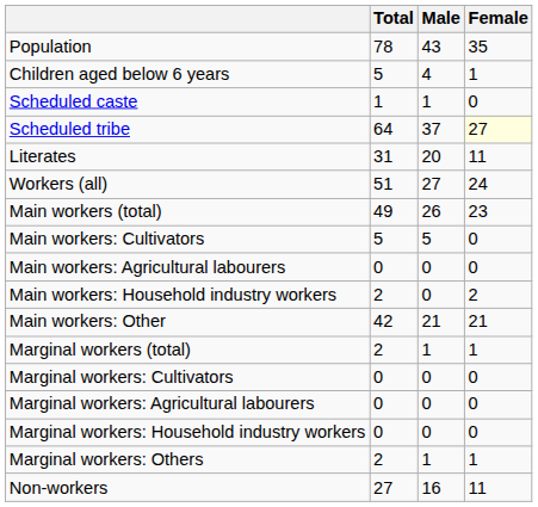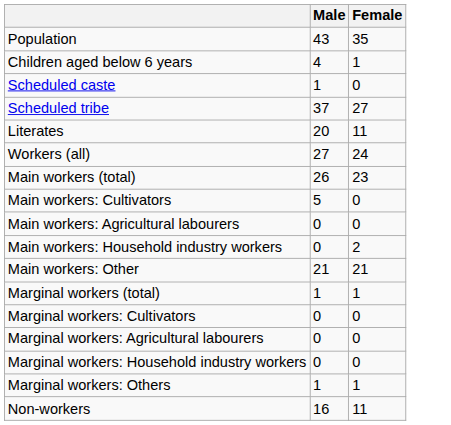- column: Total | 78 | 5 | 1 | 64 | 31 | 51 | 49 | 5 | 0 | 2 | 42 | 2 | 0 | 0 | 0 | 2 | 27
Scheduled tribe | Female: lightyellow background -> no background
